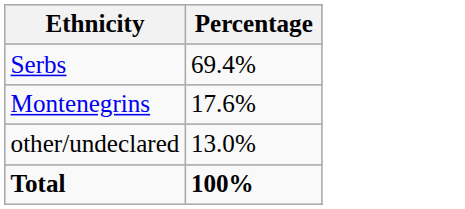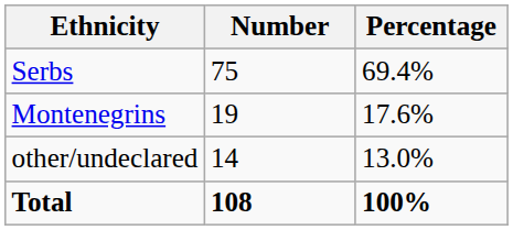+ column: Number | 75 | 19 | 14 | 108
